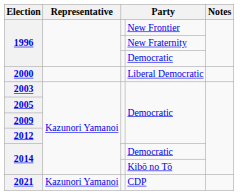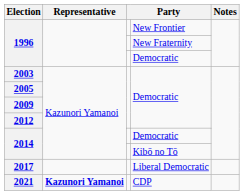- row: 2000 | Liberal Democratic
+ row: 2017 | Liberal Democratic
2021 | Representative: normal -> bold
